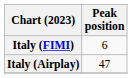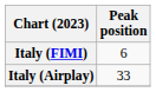Italy (Airplay) | Peak position: 47 -> 33
